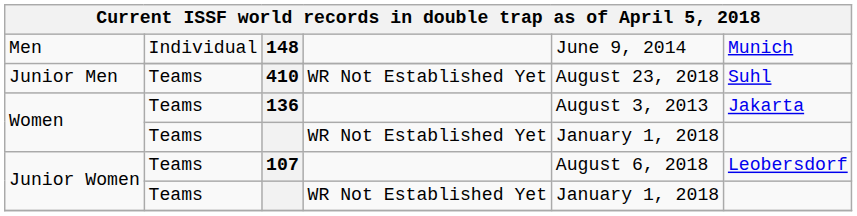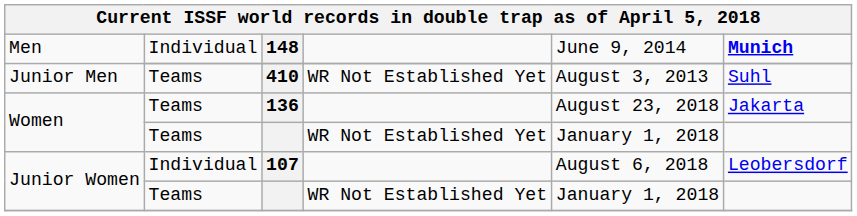148 | column 6: normal -> bold
410 | column 5: August 23, 2018 -> August 3, 2013
136 | column 5: August 3, 2013 -> August 23, 2018
107 | column 2: Teams -> Individual
